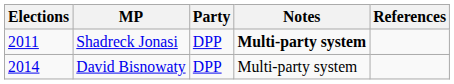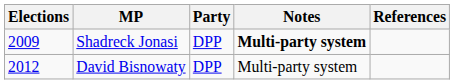Shadreck Jonasi | Elections: 2011 -> 2009
David Bisnowaty | Elections: 2014 -> 2012
